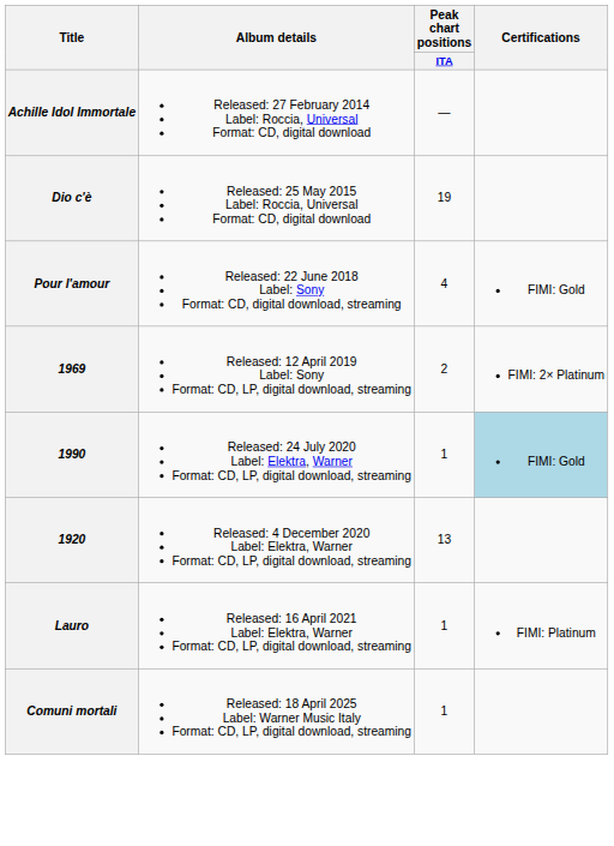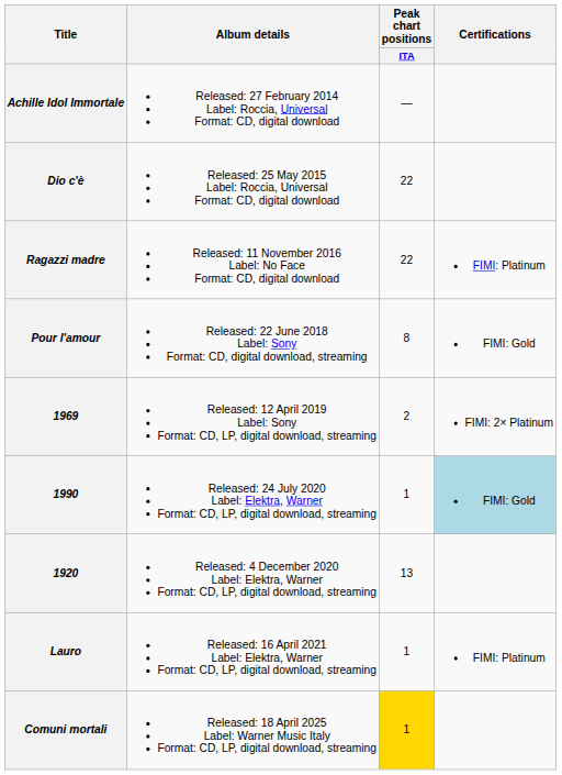Dio c'è | Peak chart positions / ITA: 19 -> 22
+ row: Ragazzi madre | Released: 11 November 2016 Label: No Face Format: CD, digital download | 22 | FIMI: Platinum
Pour l'amour | Peak chart positions / ITA: 4 -> 8
Comuni mortali | Peak chart positions / ITA: no background -> gold background
